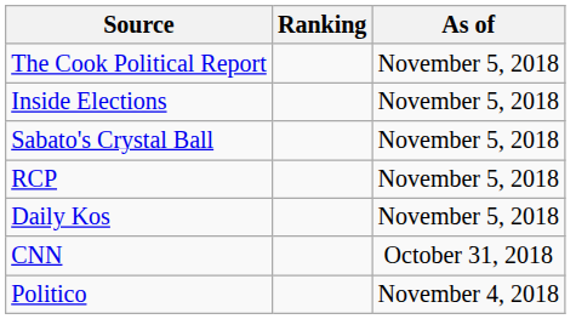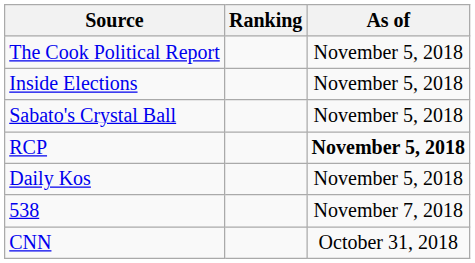RCP | As of: normal -> bold
+ row: 538 | November 7, 2018
- row: Politico | November 4, 2018
